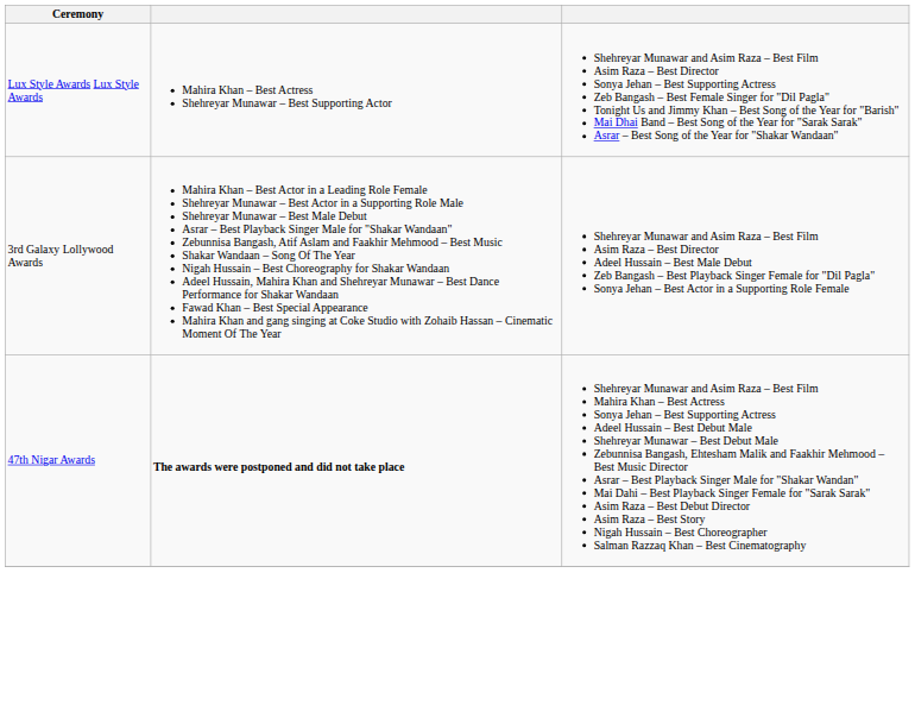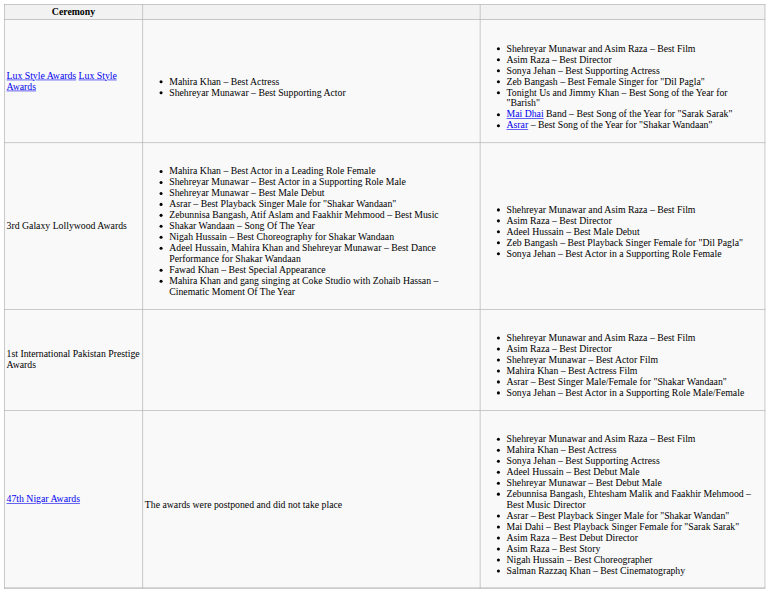+ row: 1st International Pakistan Prestige Awards | Shehreyar Munawar and Asim Raza – Best Film Asim Raza – Best Director Shehreyar Munawar – Best Actor Film Mahira Khan – Best Actress Film Asrar – Best Singer Male/Female for "Shakar Wandaan" Sonya Jehan – Best Actor in a Supporting Role Male/Female
47th Nigar Awards | column 2: bold -> normal
